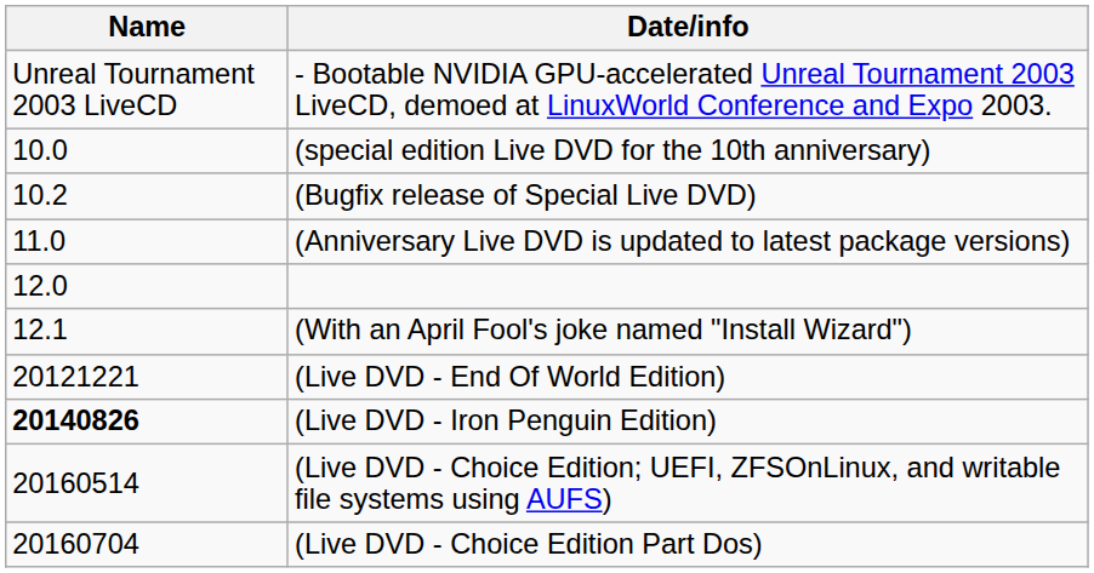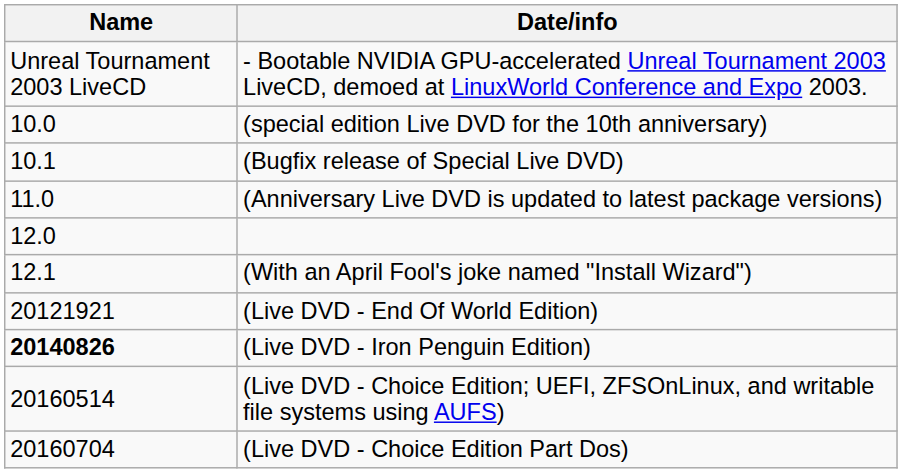(Bugfix release of Special Live DVD) | Name: 10.2 -> 10.1
(Live DVD - End Of World Edition) | Name: 20121221 -> 20121921
